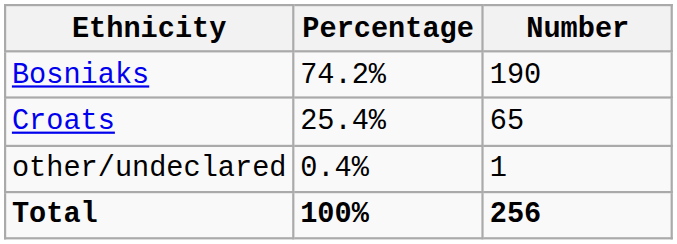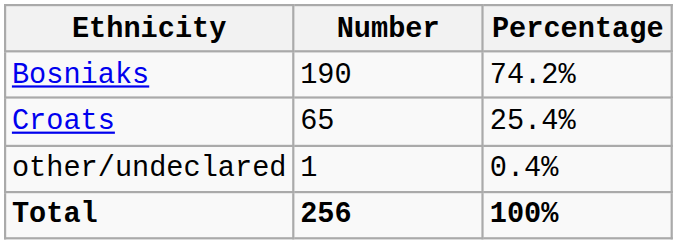columns swapped: Number <-> Percentage
